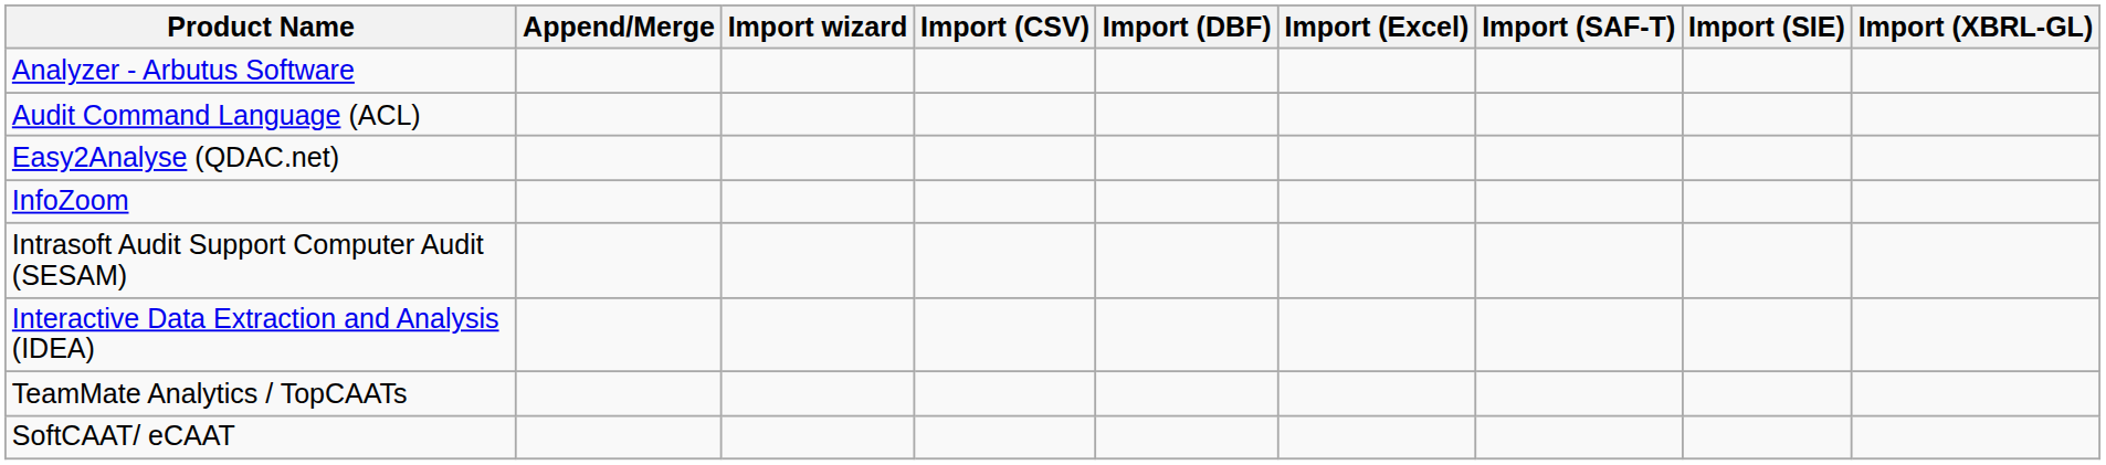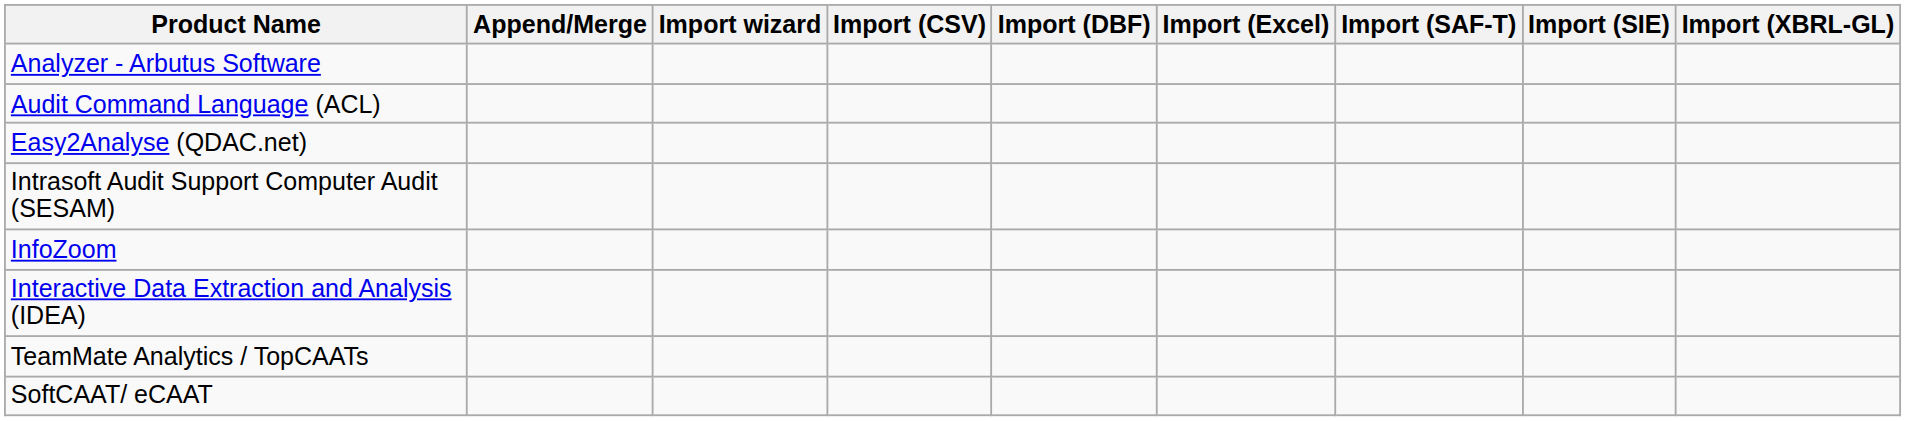rows swapped: Intrasoft Audit Support Computer Audit (SESAM) <-> InfoZoom
